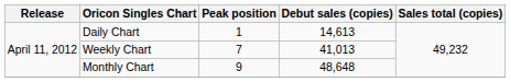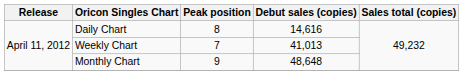Daily Chart | Peak position: 1 -> 8
Daily Chart | Debut sales (copies): 14,613 -> 14,616
